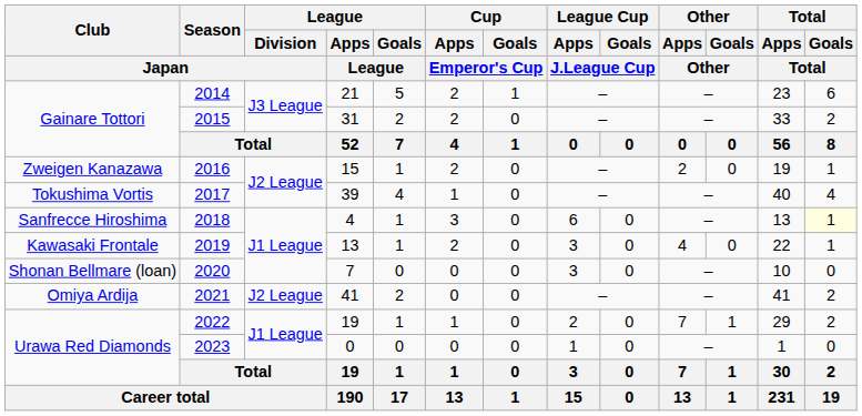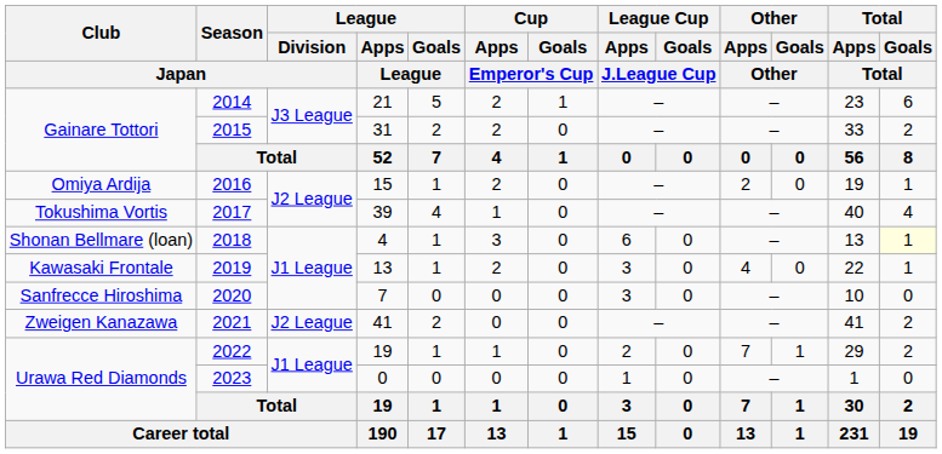2016 | Club / Japan: Zweigen Kanazawa -> Omiya Ardija
2018 | Club / Japan: Sanfrecce Hiroshima -> Shonan Bellmare (loan)
2020 | Club / Japan: Shonan Bellmare (loan) -> Sanfrecce Hiroshima
2021 | Club / Japan: Omiya Ardija -> Zweigen Kanazawa
